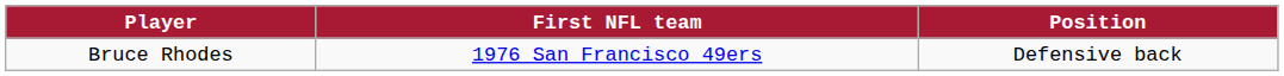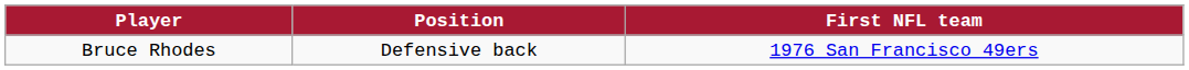columns swapped: Position <-> First NFL team
